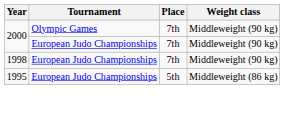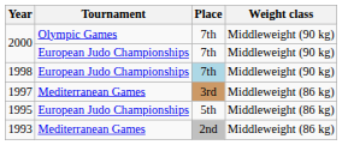1998 | Place: no background -> lightblue background
+ row: 1997 | Mediterranean Games | 3rd | Middleweight (86 kg)
+ row: 1993 | Mediterranean Games | 2nd | Middleweight (86 kg)
